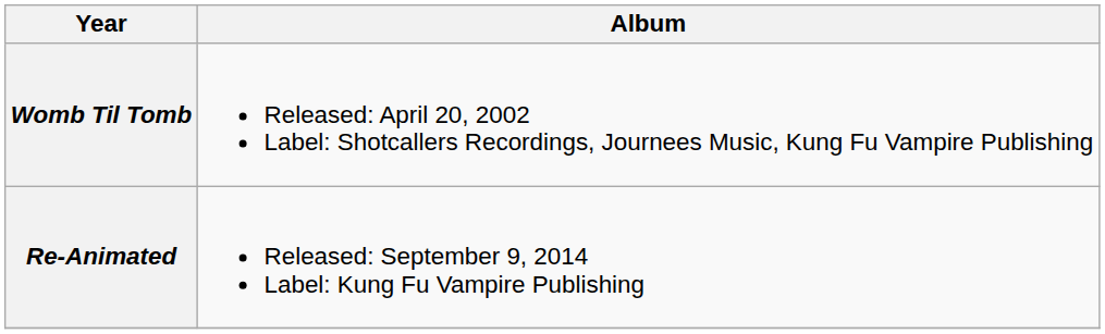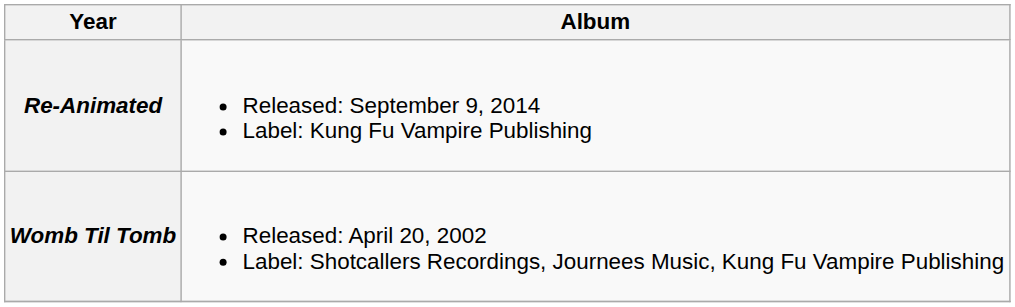rows swapped: Womb Til Tomb <-> Re-Animated
